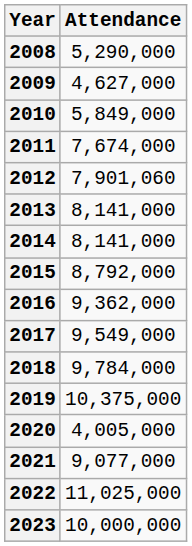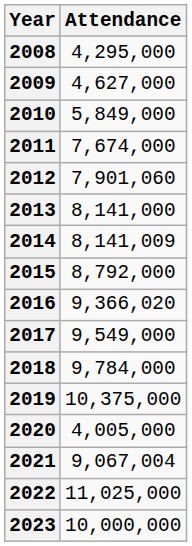2008 | Attendance: 5,290,000 -> 4,295,000
2014 | Attendance: 8,141,000 -> 8,141,009
2016 | Attendance: 9,362,000 -> 9,366,020
2021 | Attendance: 9,077,000 -> 9,067,004
